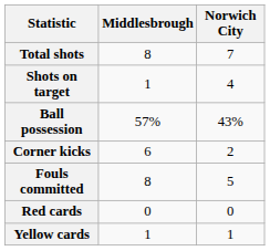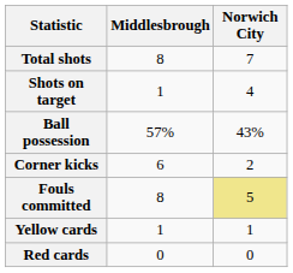Fouls committed | Norwich City: no background -> khaki background
rows swapped: Yellow cards <-> Red cards
